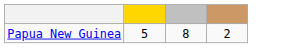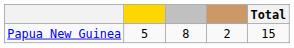+ column: Total | 15
